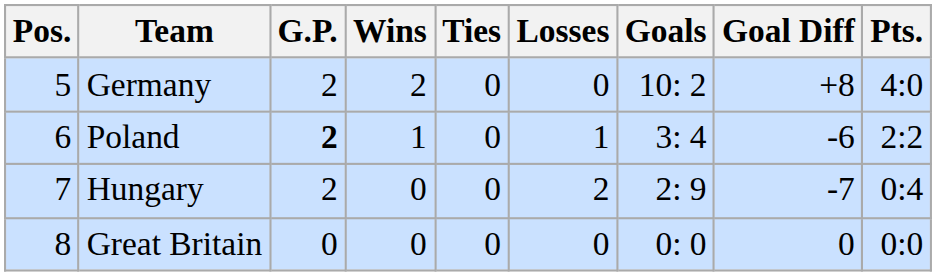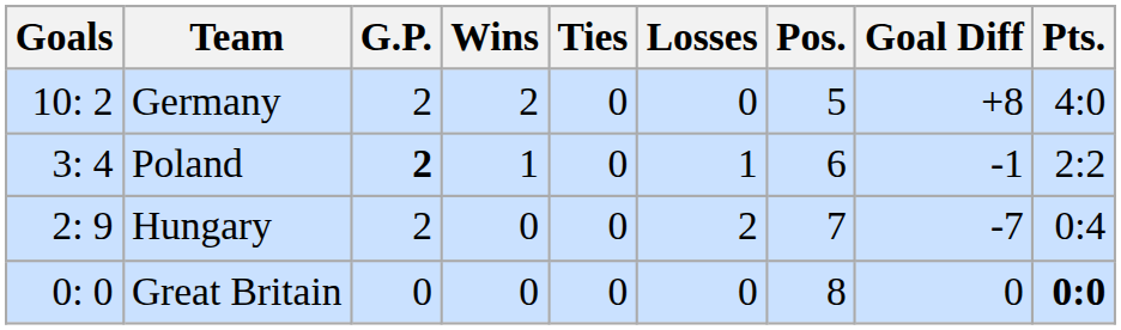columns swapped: Pos. <-> Goals
Poland | Goal Diff: -6 -> -1
Great Britain | Pts.: normal -> bold
